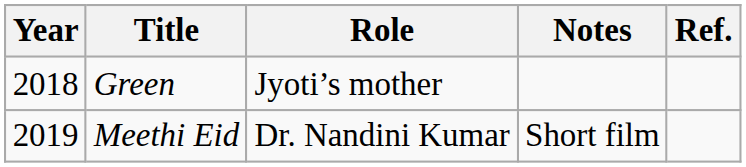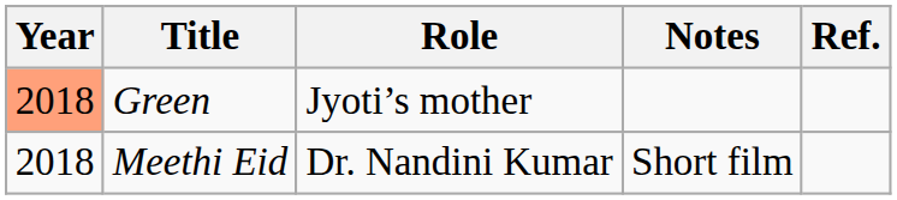Green | Year: no background -> lightsalmon background
Meethi Eid | Year: 2019 -> 2018
